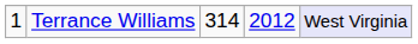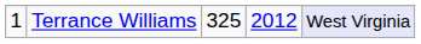Terrance Williams | column 3: 314 -> 325
